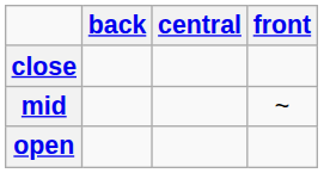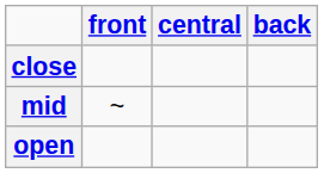columns swapped: front <-> back
